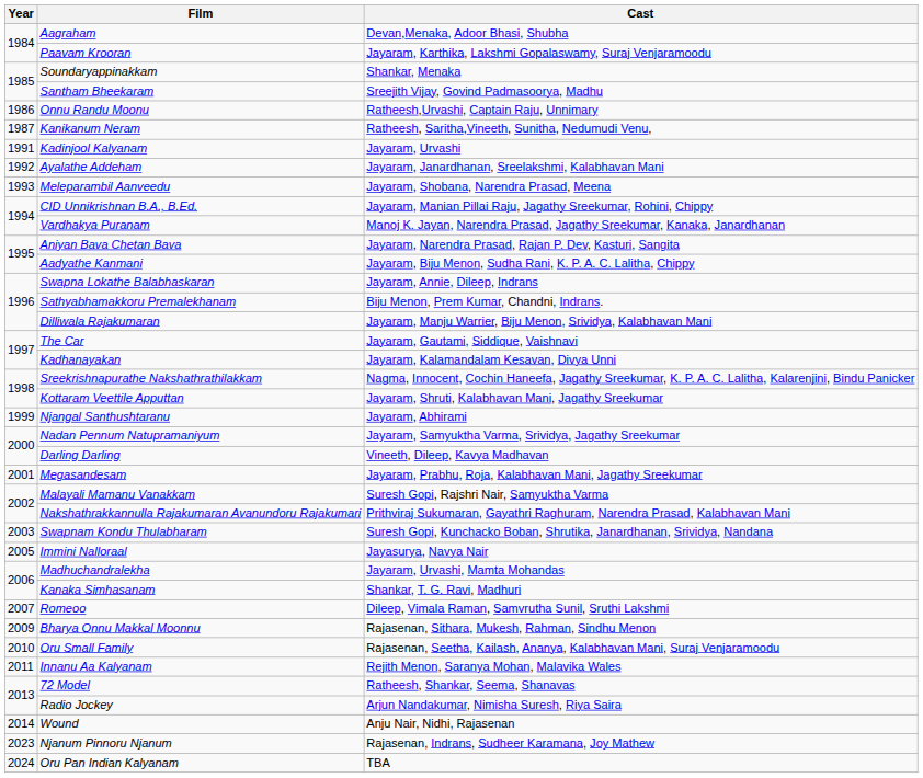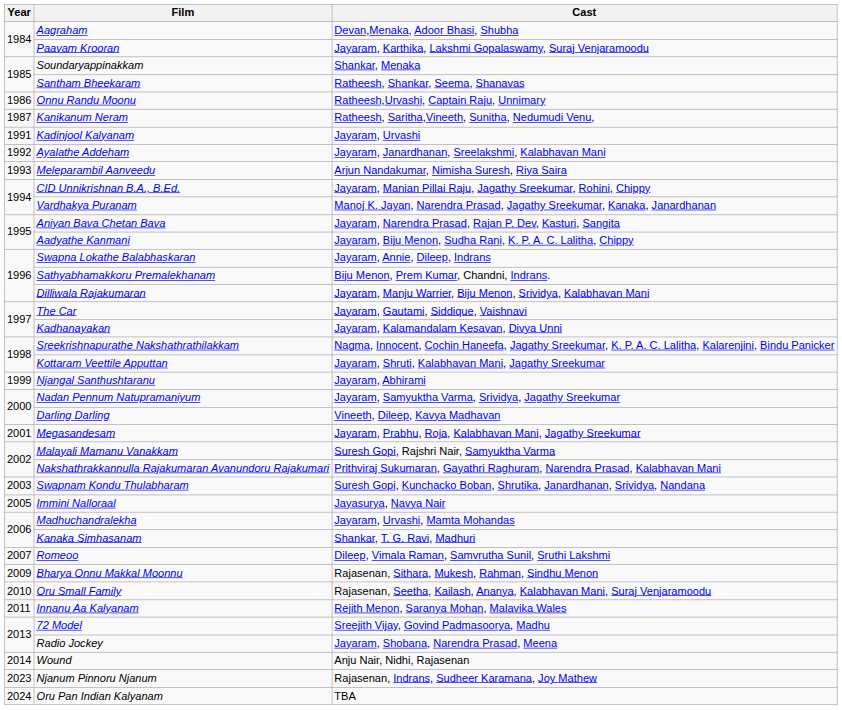Santham Bheekaram | Cast: Sreejith Vijay, Govind Padmasoorya, Madhu -> Ratheesh, Shankar, Seema, Shanavas
Meleparambil Aanveedu | Cast: Jayaram, Shobana, Narendra Prasad, Meena -> Arjun Nandakumar, Nimisha Suresh, Riya Saira
72 Model | Cast: Ratheesh, Shankar, Seema, Shanavas -> Sreejith Vijay, Govind Padmasoorya, Madhu
Radio Jockey | Cast: Arjun Nandakumar, Nimisha Suresh, Riya Saira -> Jayaram, Shobana, Narendra Prasad, Meena
